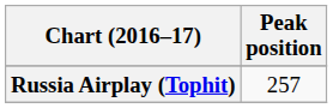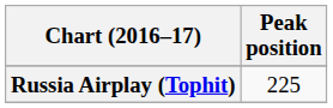Russia Airplay (Tophit) | Peak position: 257 -> 225
